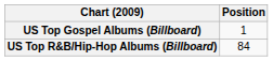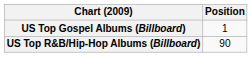US Top R&B/Hip-Hop Albums (Billboard) | Position: 84 -> 90
